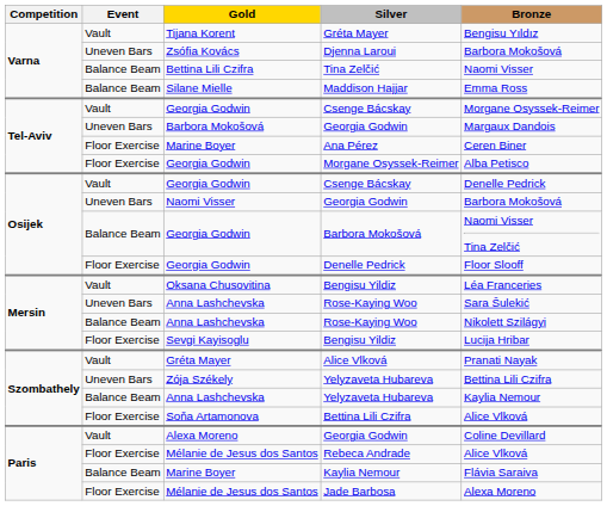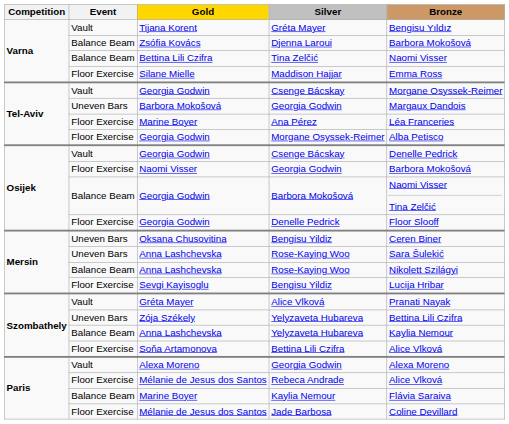Djenna Laroui | Event: Uneven Bars -> Balance Beam
Maddison Hajjar | Event: Balance Beam -> Floor Exercise
Ana Pérez | Bronze: Ceren Biner -> Léa Franceries
Naomi Visser / Georgia Godwin | Event: Uneven Bars -> Floor Exercise
Oksana Chusovitina / Bengisu Yildiz | Event: Vault -> Uneven Bars
Oksana Chusovitina / Bengisu Yildiz | Bronze: Léa Franceries -> Ceren Biner
Alexa Moreno / Georgia Godwin | Bronze: Coline Devillard -> Alexa Moreno
Jade Barbosa | Bronze: Alexa Moreno -> Coline Devillard
